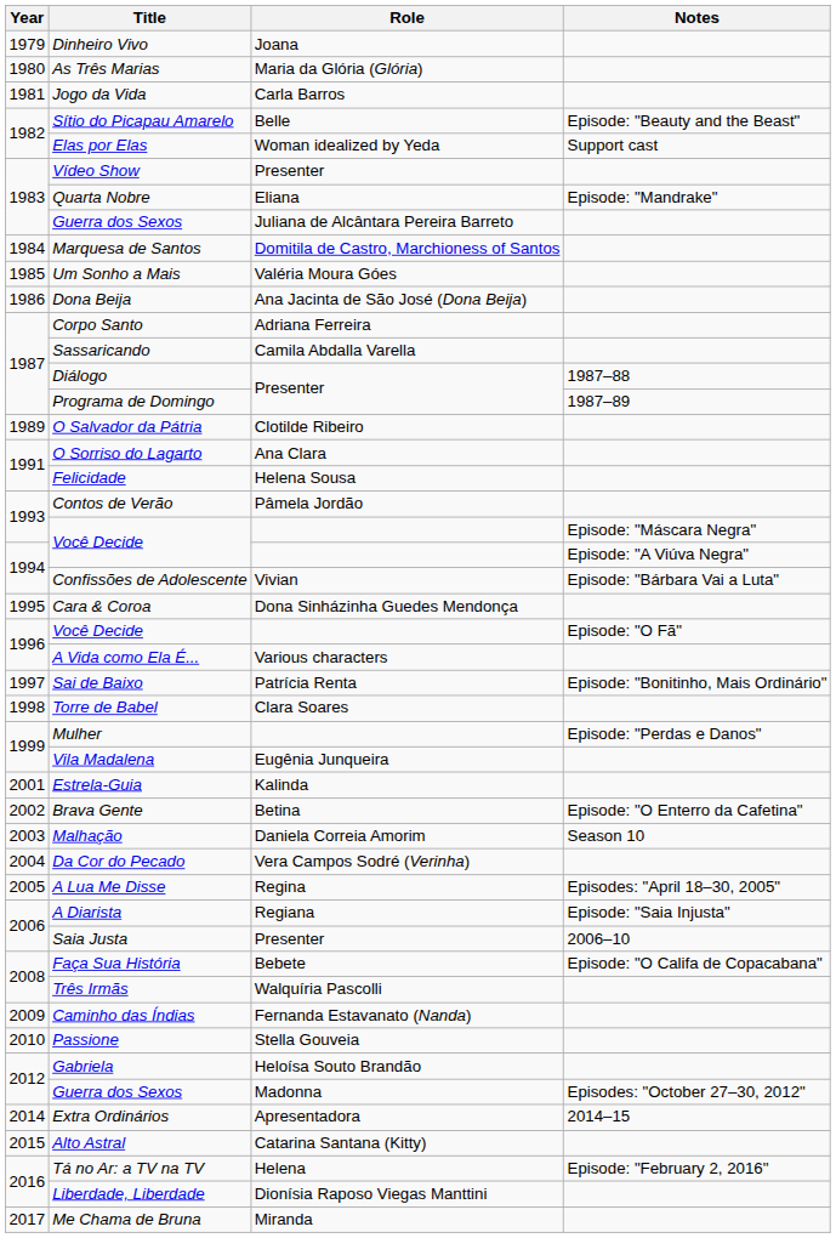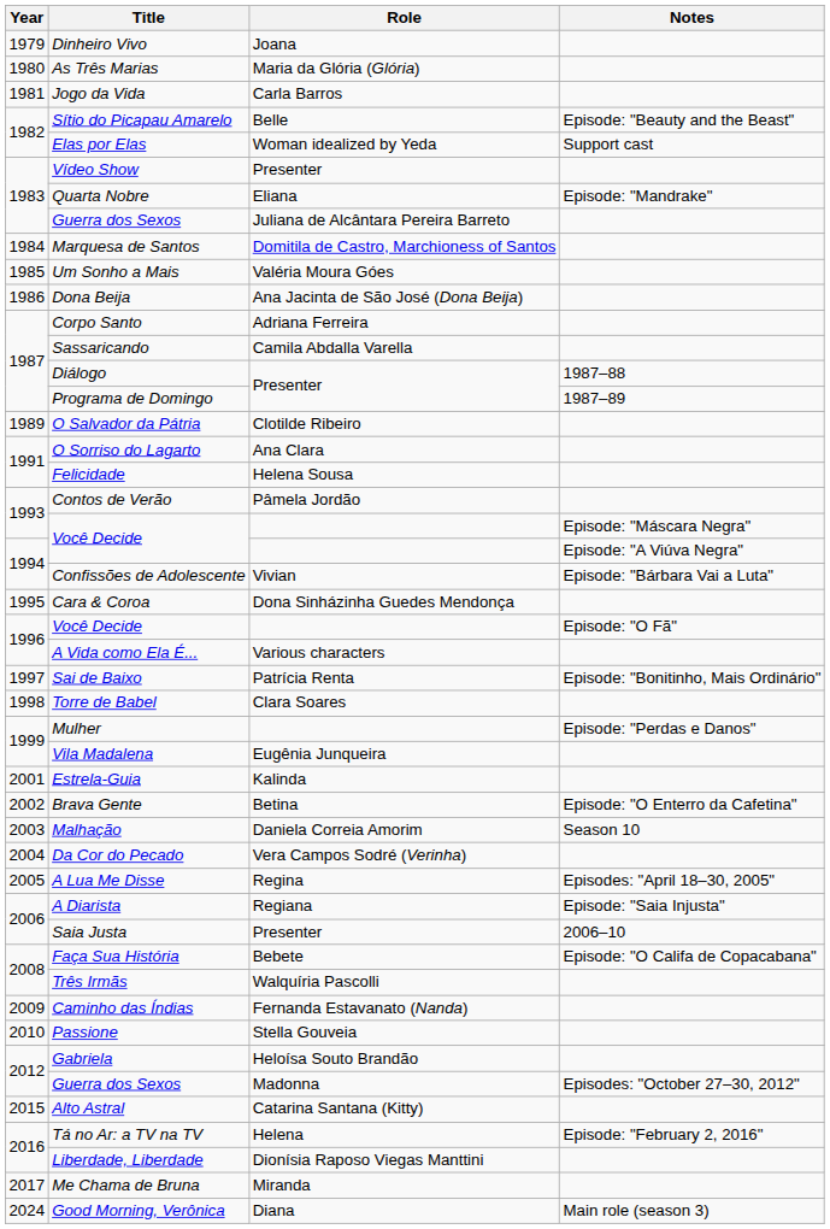- row: 2014 | Extra Ordinários | Apresentadora | 2014–15
+ row: 2024 | Good Morning, Verônica | Diana | Main role (season 3)
